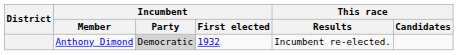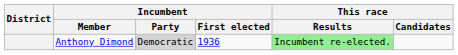Anthony Dimond | Incumbent / First elected: 1932 -> 1936
Anthony Dimond | This race / Results: no background -> lightgreen background
